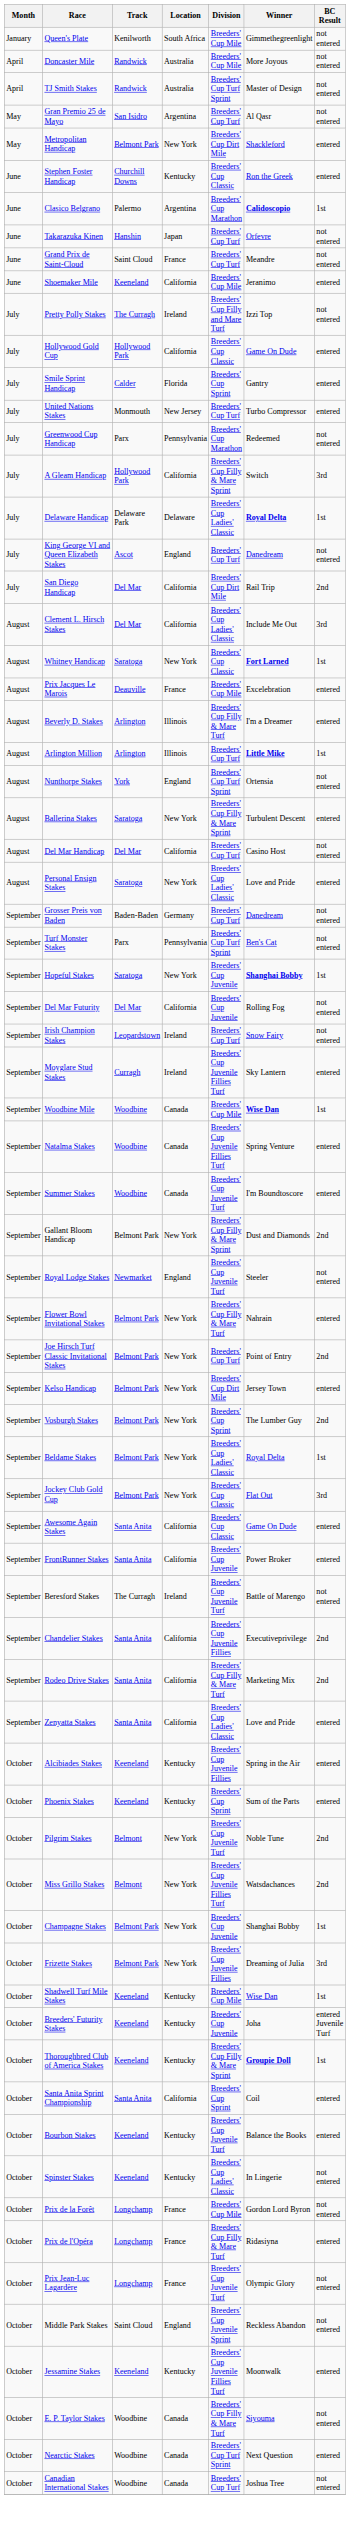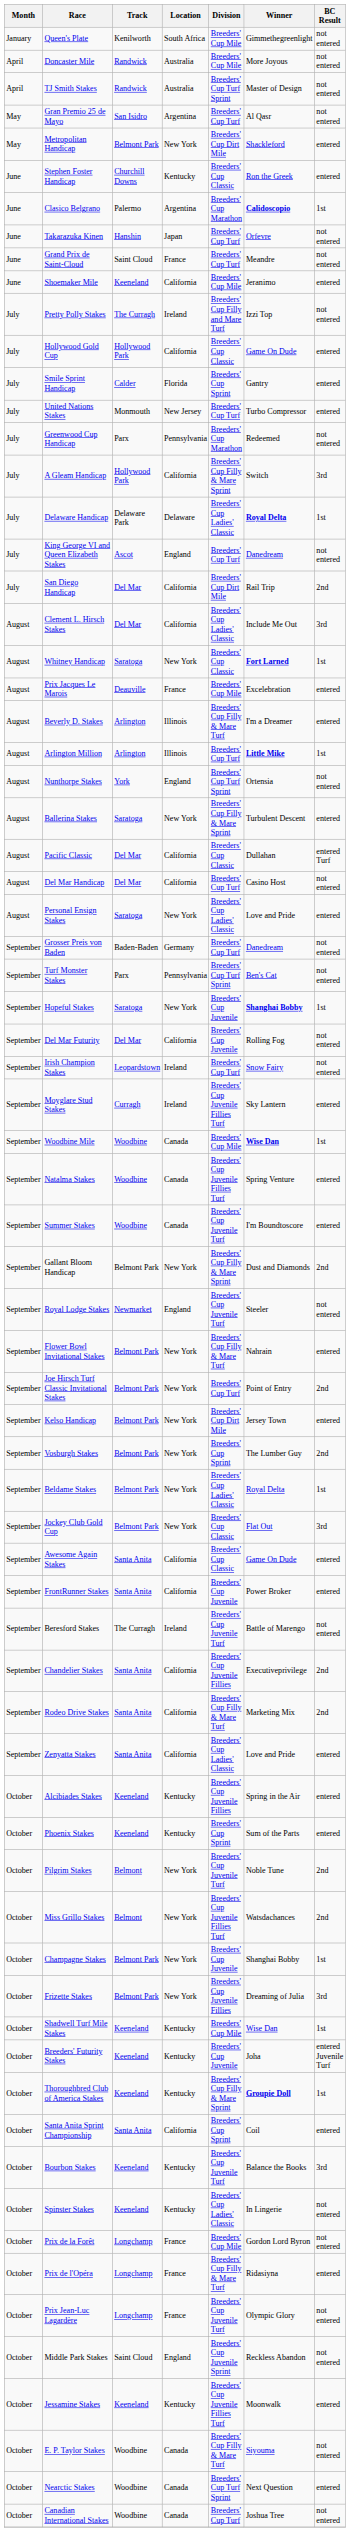+ row: August | Pacific Classic | Del Mar | California | Breeders' Cup Classic | Dullahan | entered Turf
Bourbon Stakes | BC Result: entered -> 3rd
